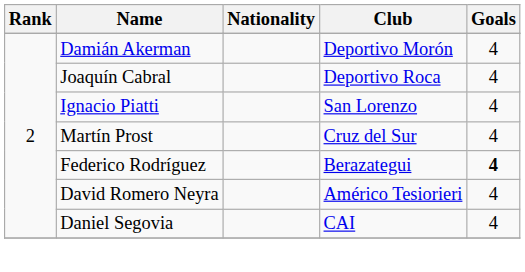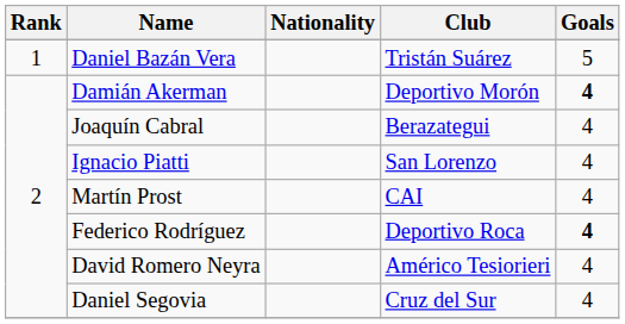+ row: 1 | Daniel Bazán Vera | Tristán Suárez | 5
Damián Akerman | Goals: normal -> bold
Joaquín Cabral | Club: Deportivo Roca -> Berazategui
Martín Prost | Club: Cruz del Sur -> CAI
Federico Rodríguez | Club: Berazategui -> Deportivo Roca
Daniel Segovia | Club: CAI -> Cruz del Sur
